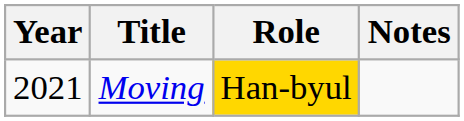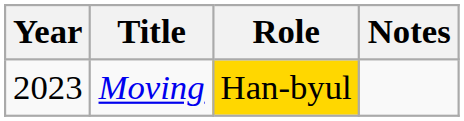Moving | Year: 2021 -> 2023
